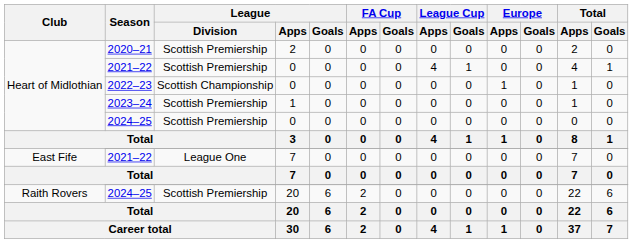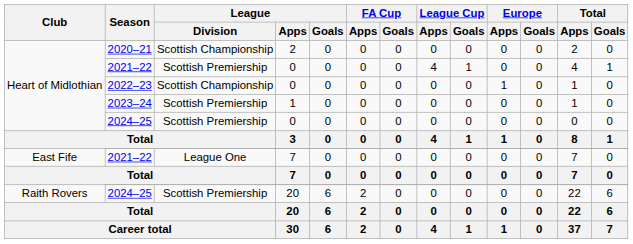2020–21 | League / Division: Scottish Premiership -> Scottish Championship
